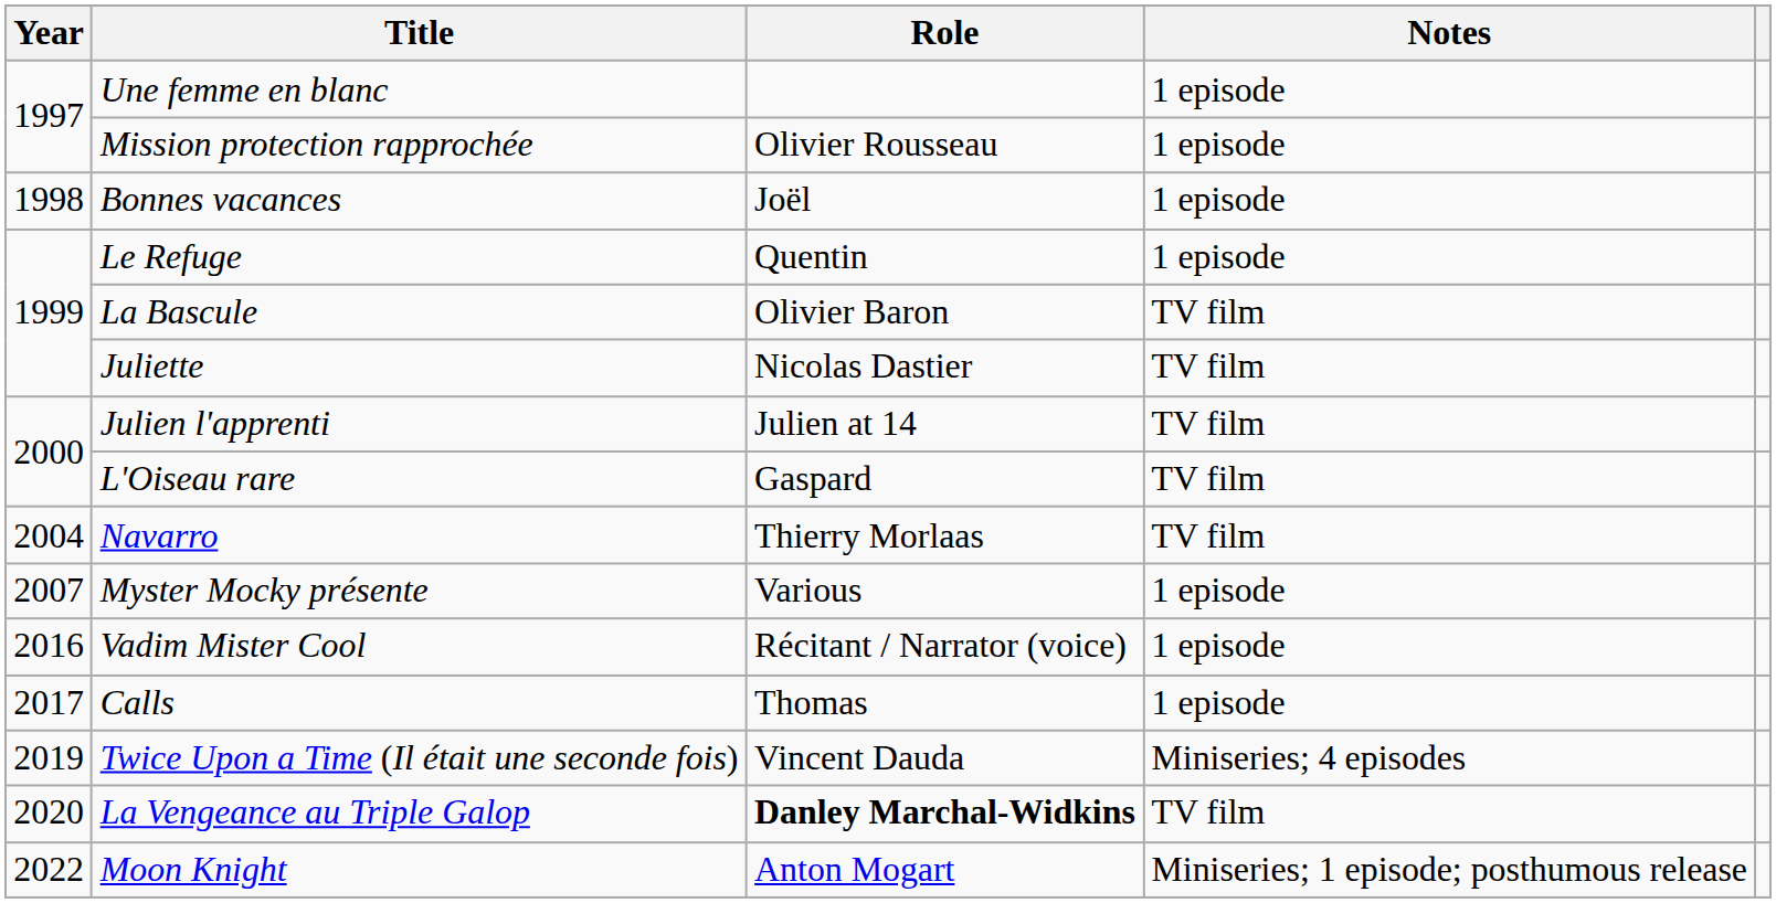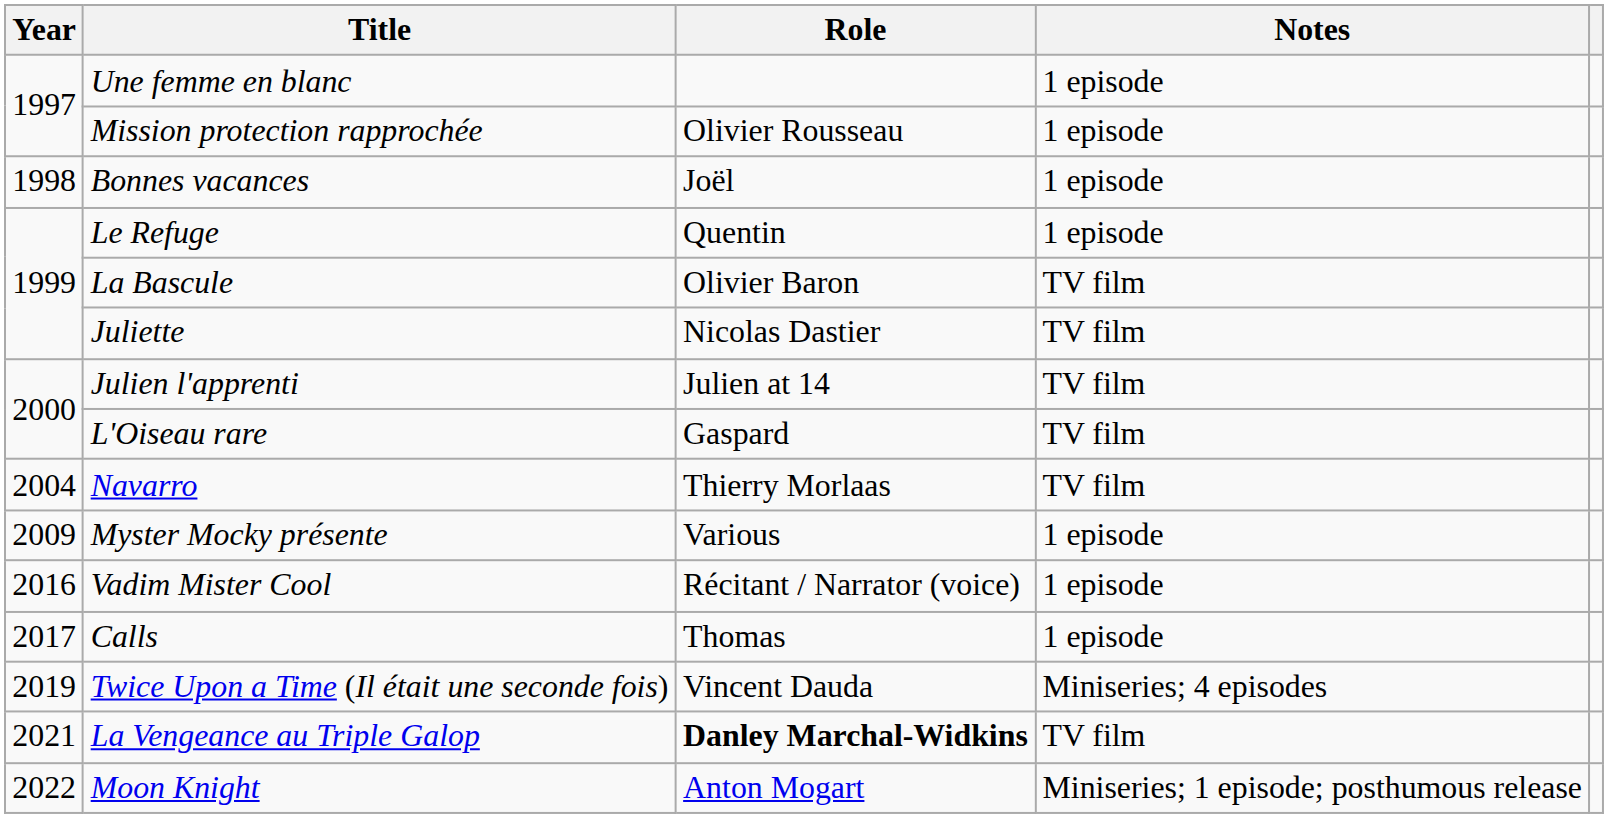Myster Mocky présente | Year: 2007 -> 2009
La Vengeance au Triple Galop | Year: 2020 -> 2021
